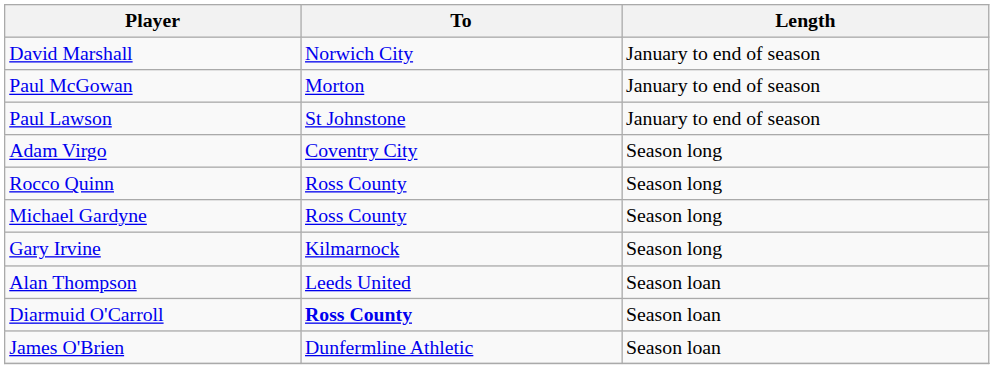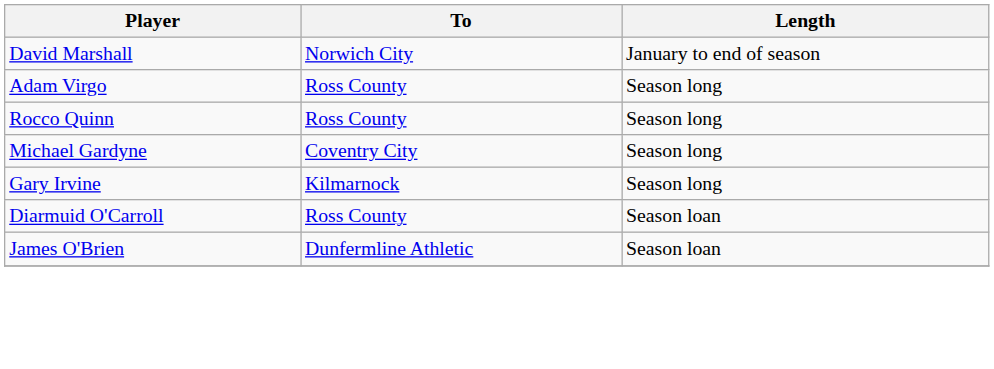- row: Paul McGowan | Morton | January to end of season
- row: Paul Lawson | St Johnstone | January to end of season
Adam Virgo | To: Coventry City -> Ross County
Michael Gardyne | To: Ross County -> Coventry City
- row: Alan Thompson | Leeds United | Season loan
Diarmuid O'Carroll | To: bold -> normal
